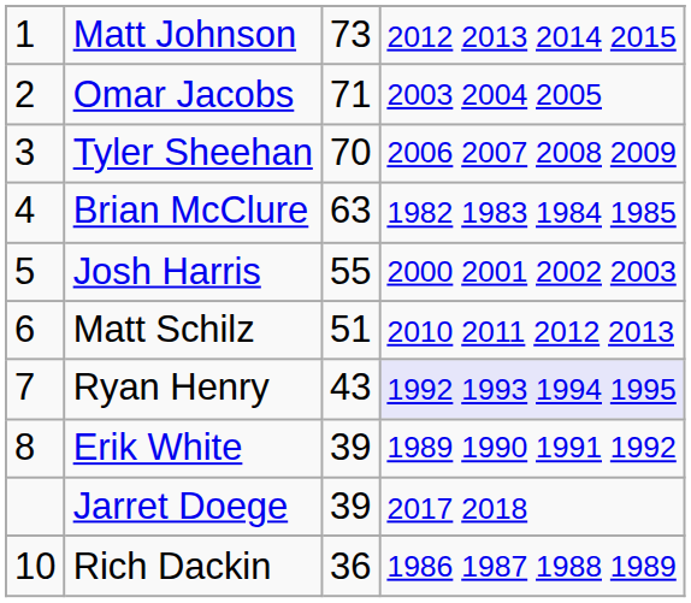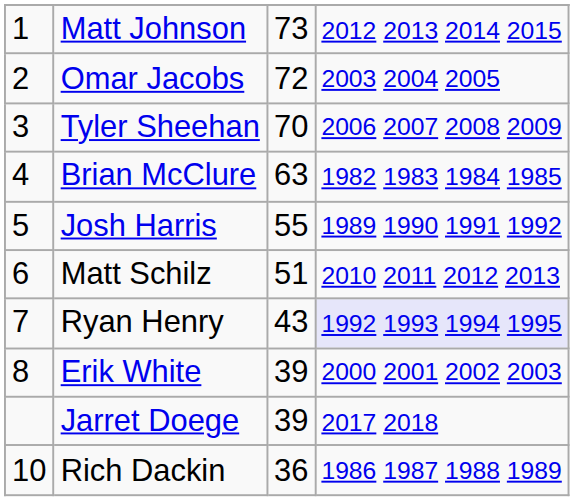Omar Jacobs | column 3: 71 -> 72
Josh Harris | column 4: 2000 2001 2002 2003 -> 1989 1990 1991 1992
Erik White | column 4: 1989 1990 1991 1992 -> 2000 2001 2002 2003
